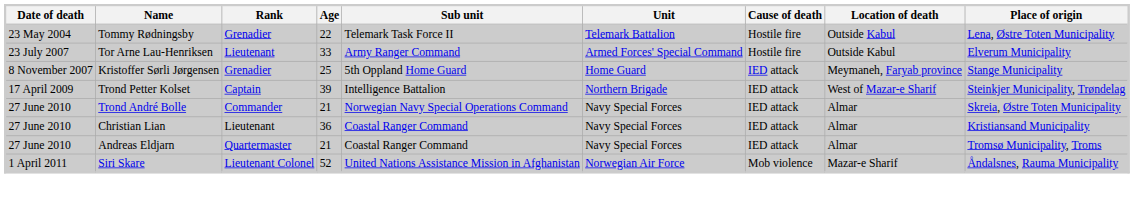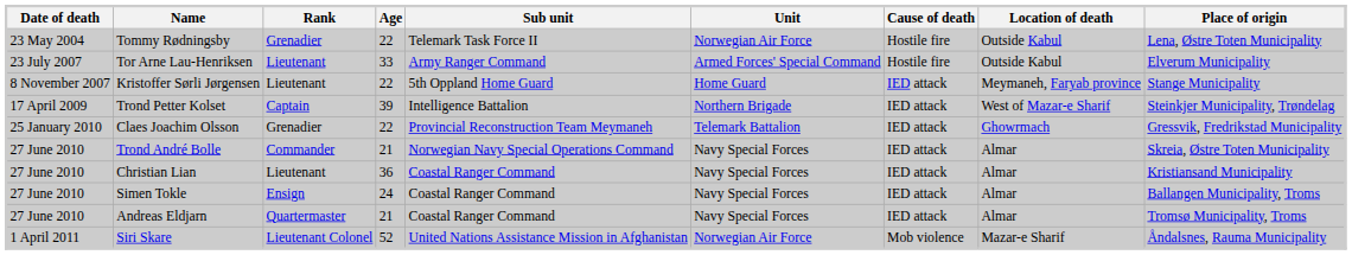Tommy Rødningsby | Unit: Telemark Battalion -> Norwegian Air Force
Kristoffer Sørli Jørgensen | Rank: Grenadier -> Lieutenant
Kristoffer Sørli Jørgensen | Age: 25 -> 22
+ row: 25 January 2010 | Claes Joachim Olsson | Grenadier | 22 | Provincial Reconstruction Team Meymaneh | Telemark Battalion | IED attack | Ghowrmach | Gressvik, Fredrikstad Municipality
+ row: 27 June 2010 | Simen Tokle | Ensign | 24 | Coastal Ranger Command | Navy Special Forces | IED attack | Almar | Ballangen Municipality, Troms
